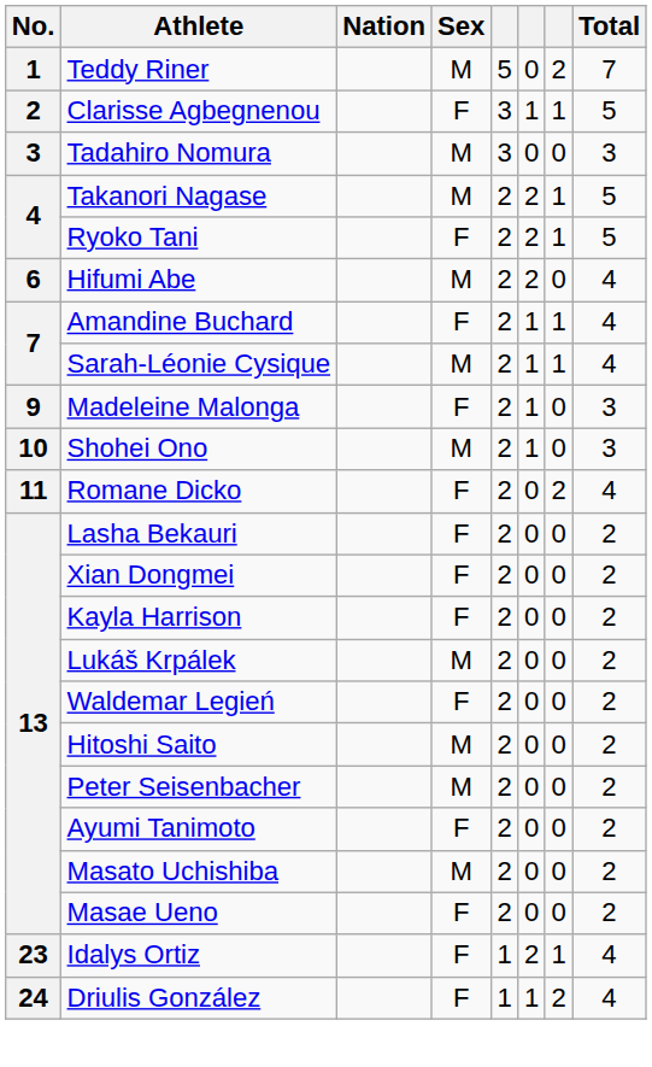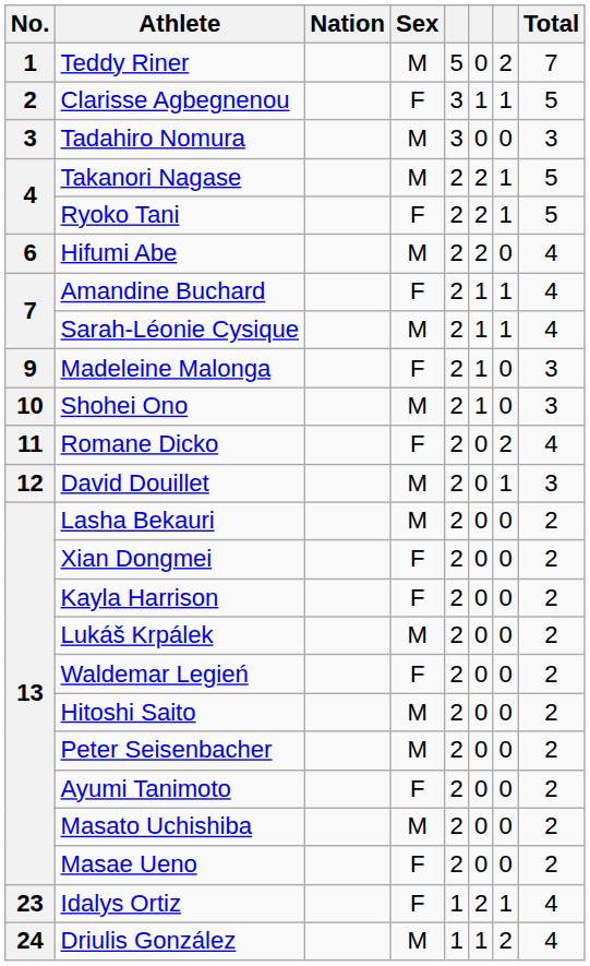+ row: 12 | David Douillet | M | 2 | 0 | 1 | 3
Lasha Bekauri | Sex: F -> M
Driulis González | Sex: F -> M
